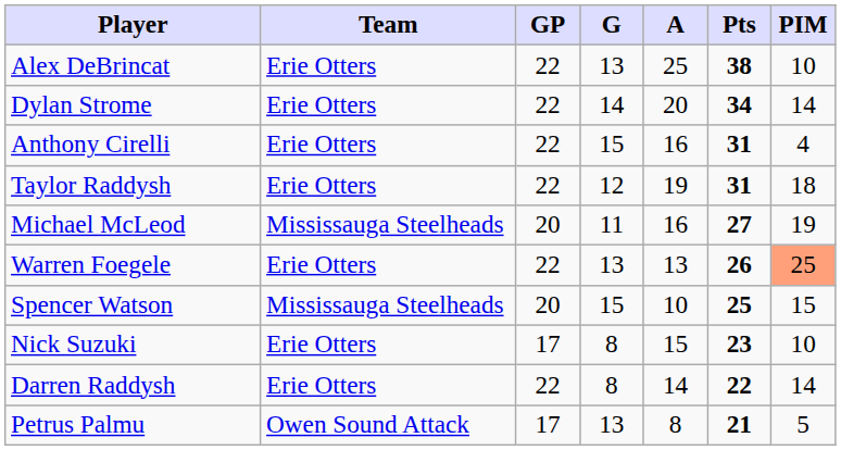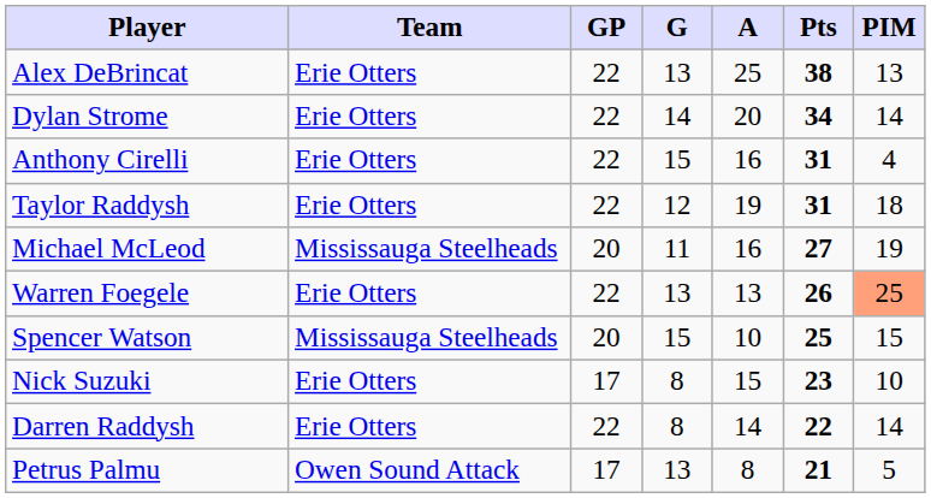Alex DeBrincat | PIM: 10 -> 13
